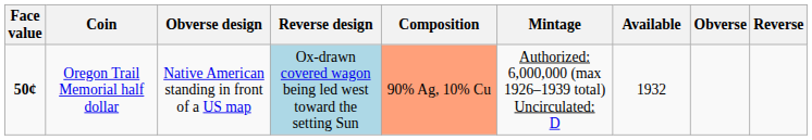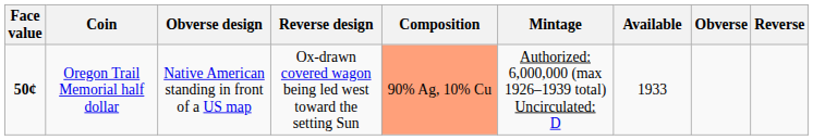Oregon Trail Memorial half dollar | Reverse design: lightblue background -> no background
Oregon Trail Memorial half dollar | Available: 1932 -> 1933
